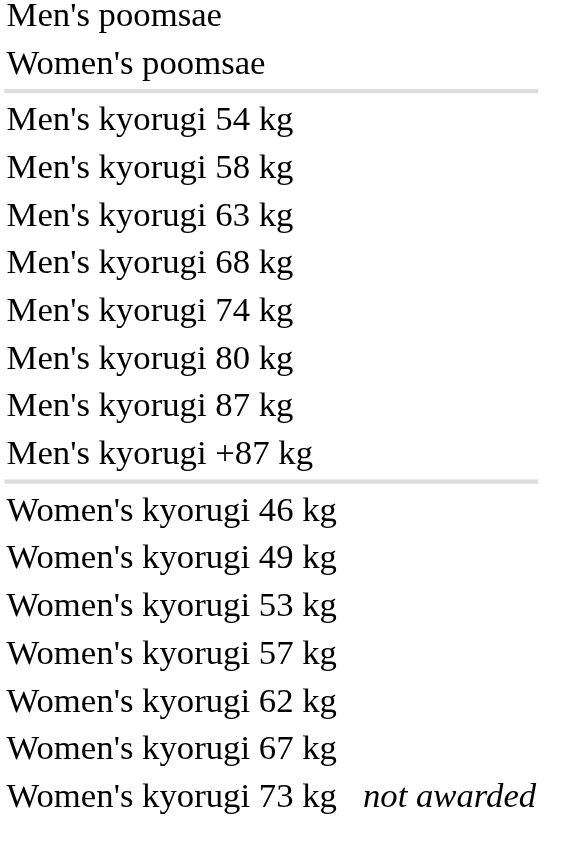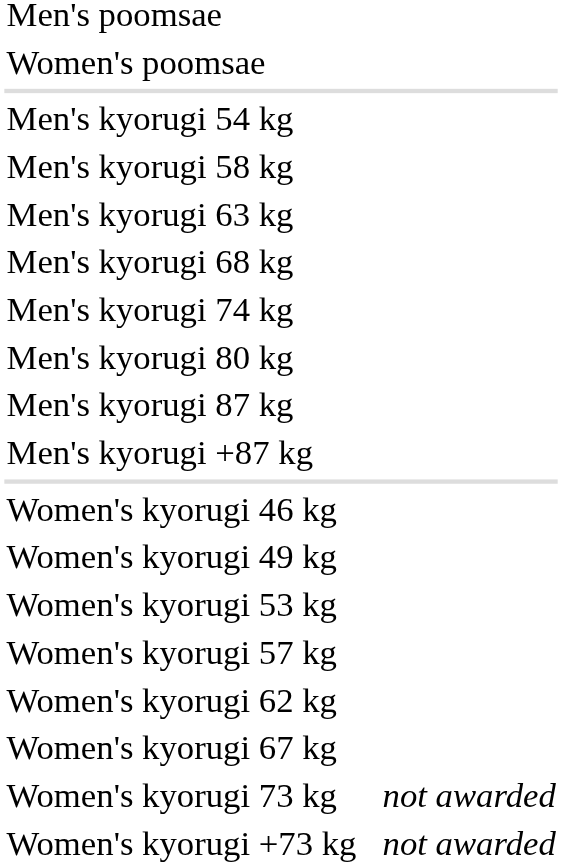+ row: Women's kyorugi +73 kg | not awarded
